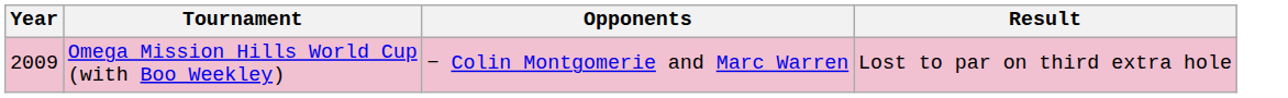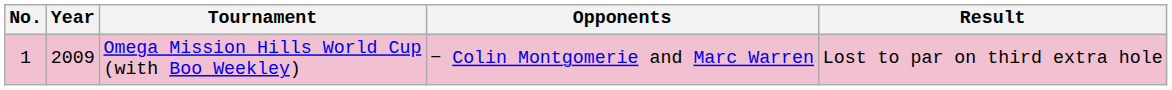+ column: No. | 1
